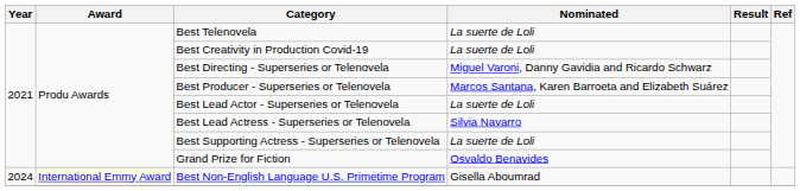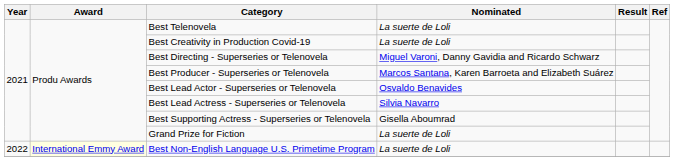Best Lead Actor - Superseries or Telenovela | Nominated: La suerte de Loli -> Osvaldo Benavides
Best Supporting Actress - Superseries or Telenovela | Nominated: La suerte de Loli -> Gisella Aboumrad
Grand Prize for Fiction | Nominated: Osvaldo Benavides -> La suerte de Loli
Best Non-English Language U.S. Primetime Program | Year: 2024 -> 2022
Best Non-English Language U.S. Primetime Program | Nominated: Gisella Aboumrad -> La suerte de Loli
